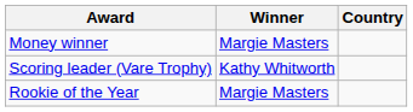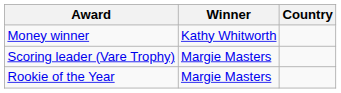Money winner | Winner: Margie Masters -> Kathy Whitworth
Scoring leader (Vare Trophy) | Winner: Kathy Whitworth -> Margie Masters
